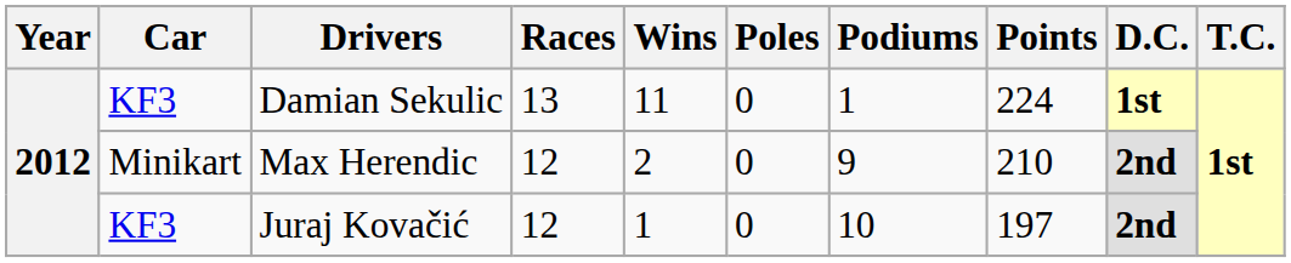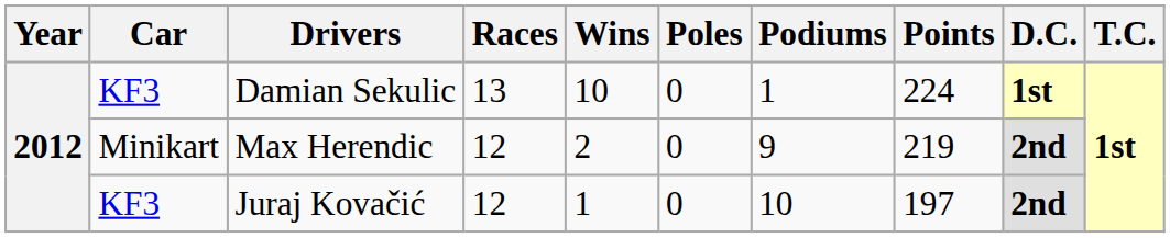Damian Sekulic | Wins: 11 -> 10
Max Herendic | Points: 210 -> 219
